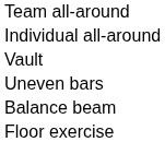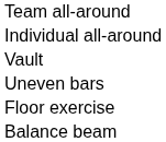rows swapped: Balance beam <-> Floor exercise
